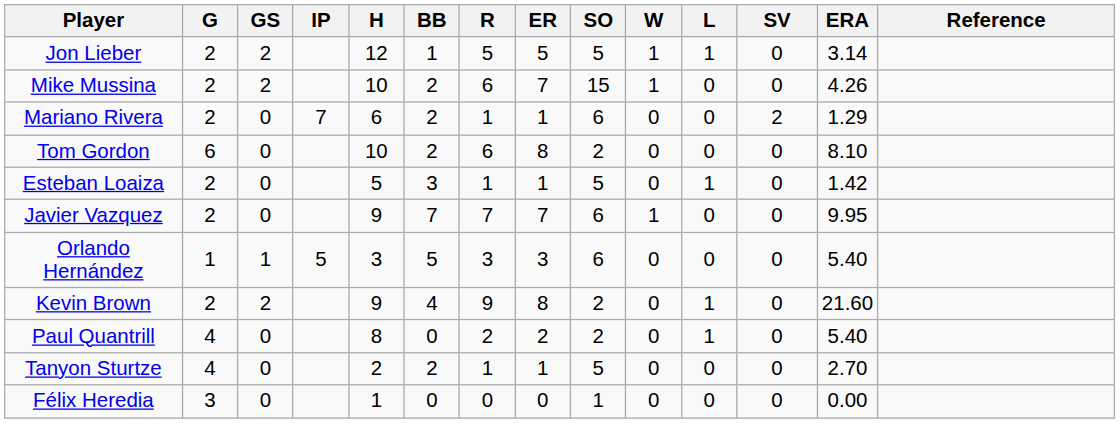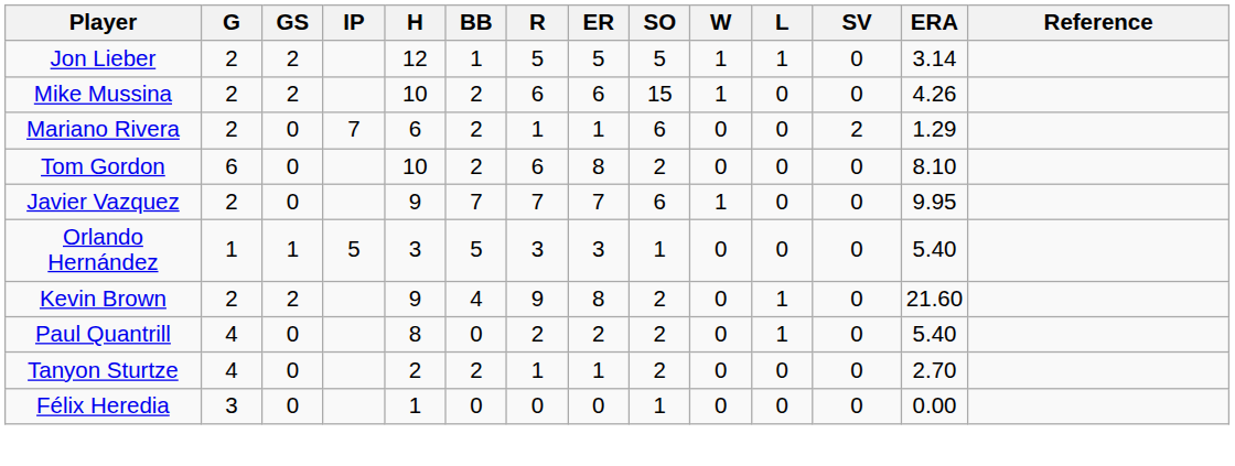Mike Mussina | ER: 7 -> 6
- row: Esteban Loaiza | 2 | 0 | 5 | 3 | 1 | 1 | 5 | 0 | 1 | 0 | 1.42
Orlando Hernández | SO: 6 -> 1
Tanyon Sturtze | SO: 5 -> 2
